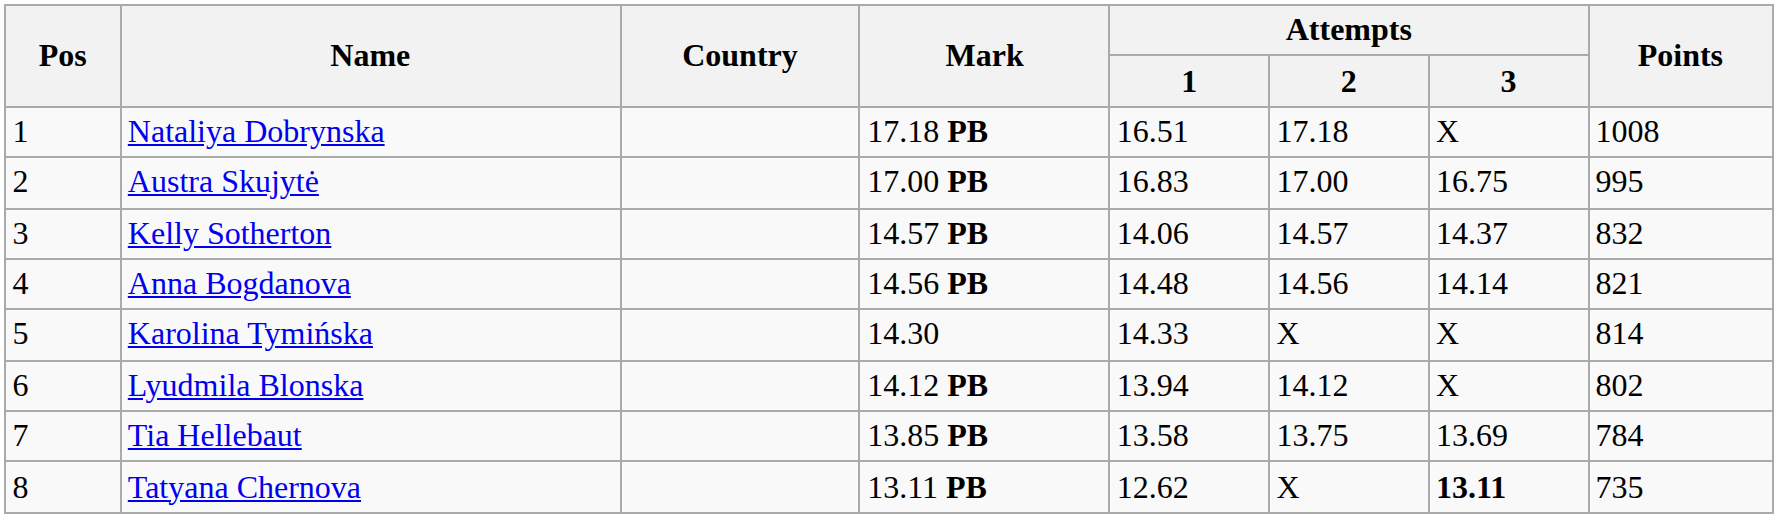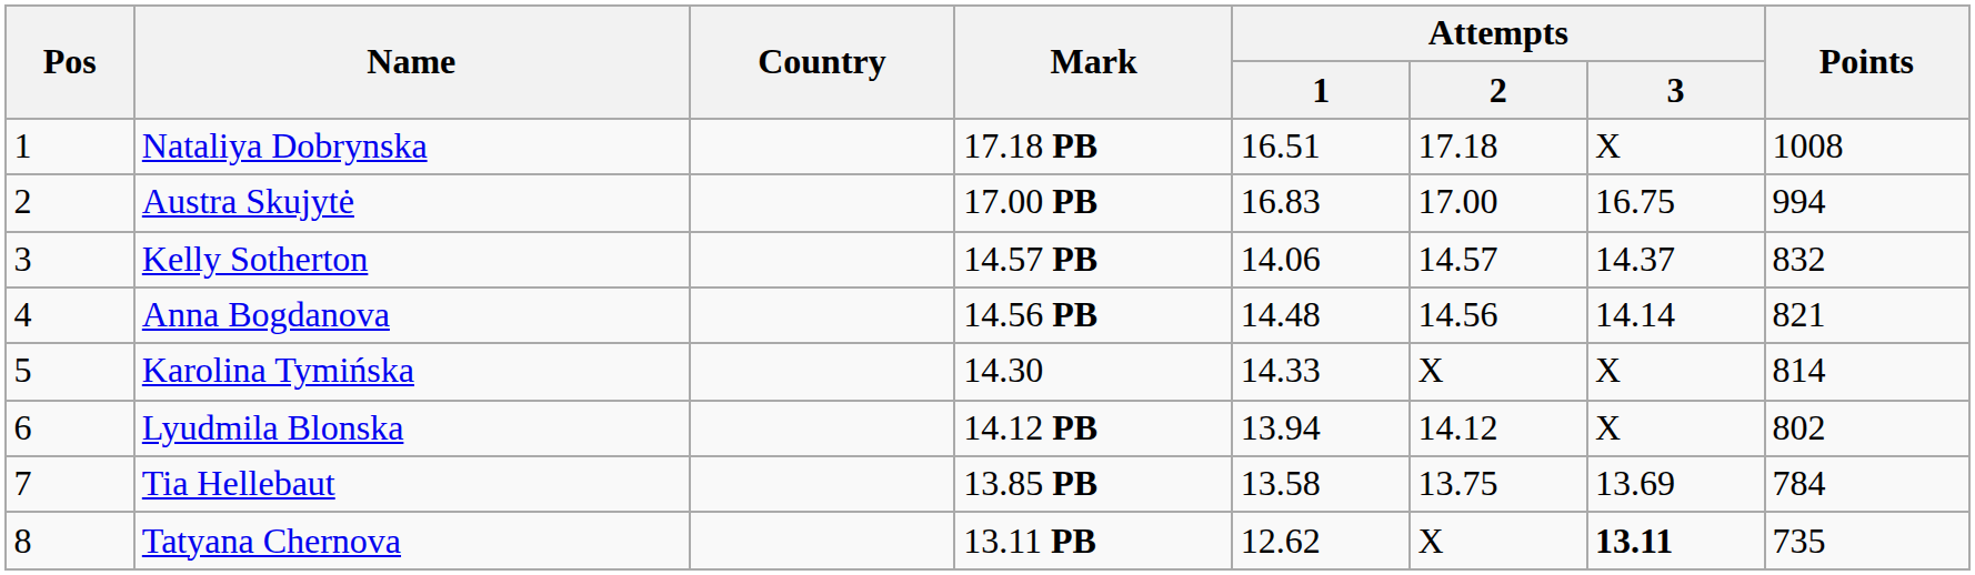Austra Skujytė | Points: 995 -> 994
